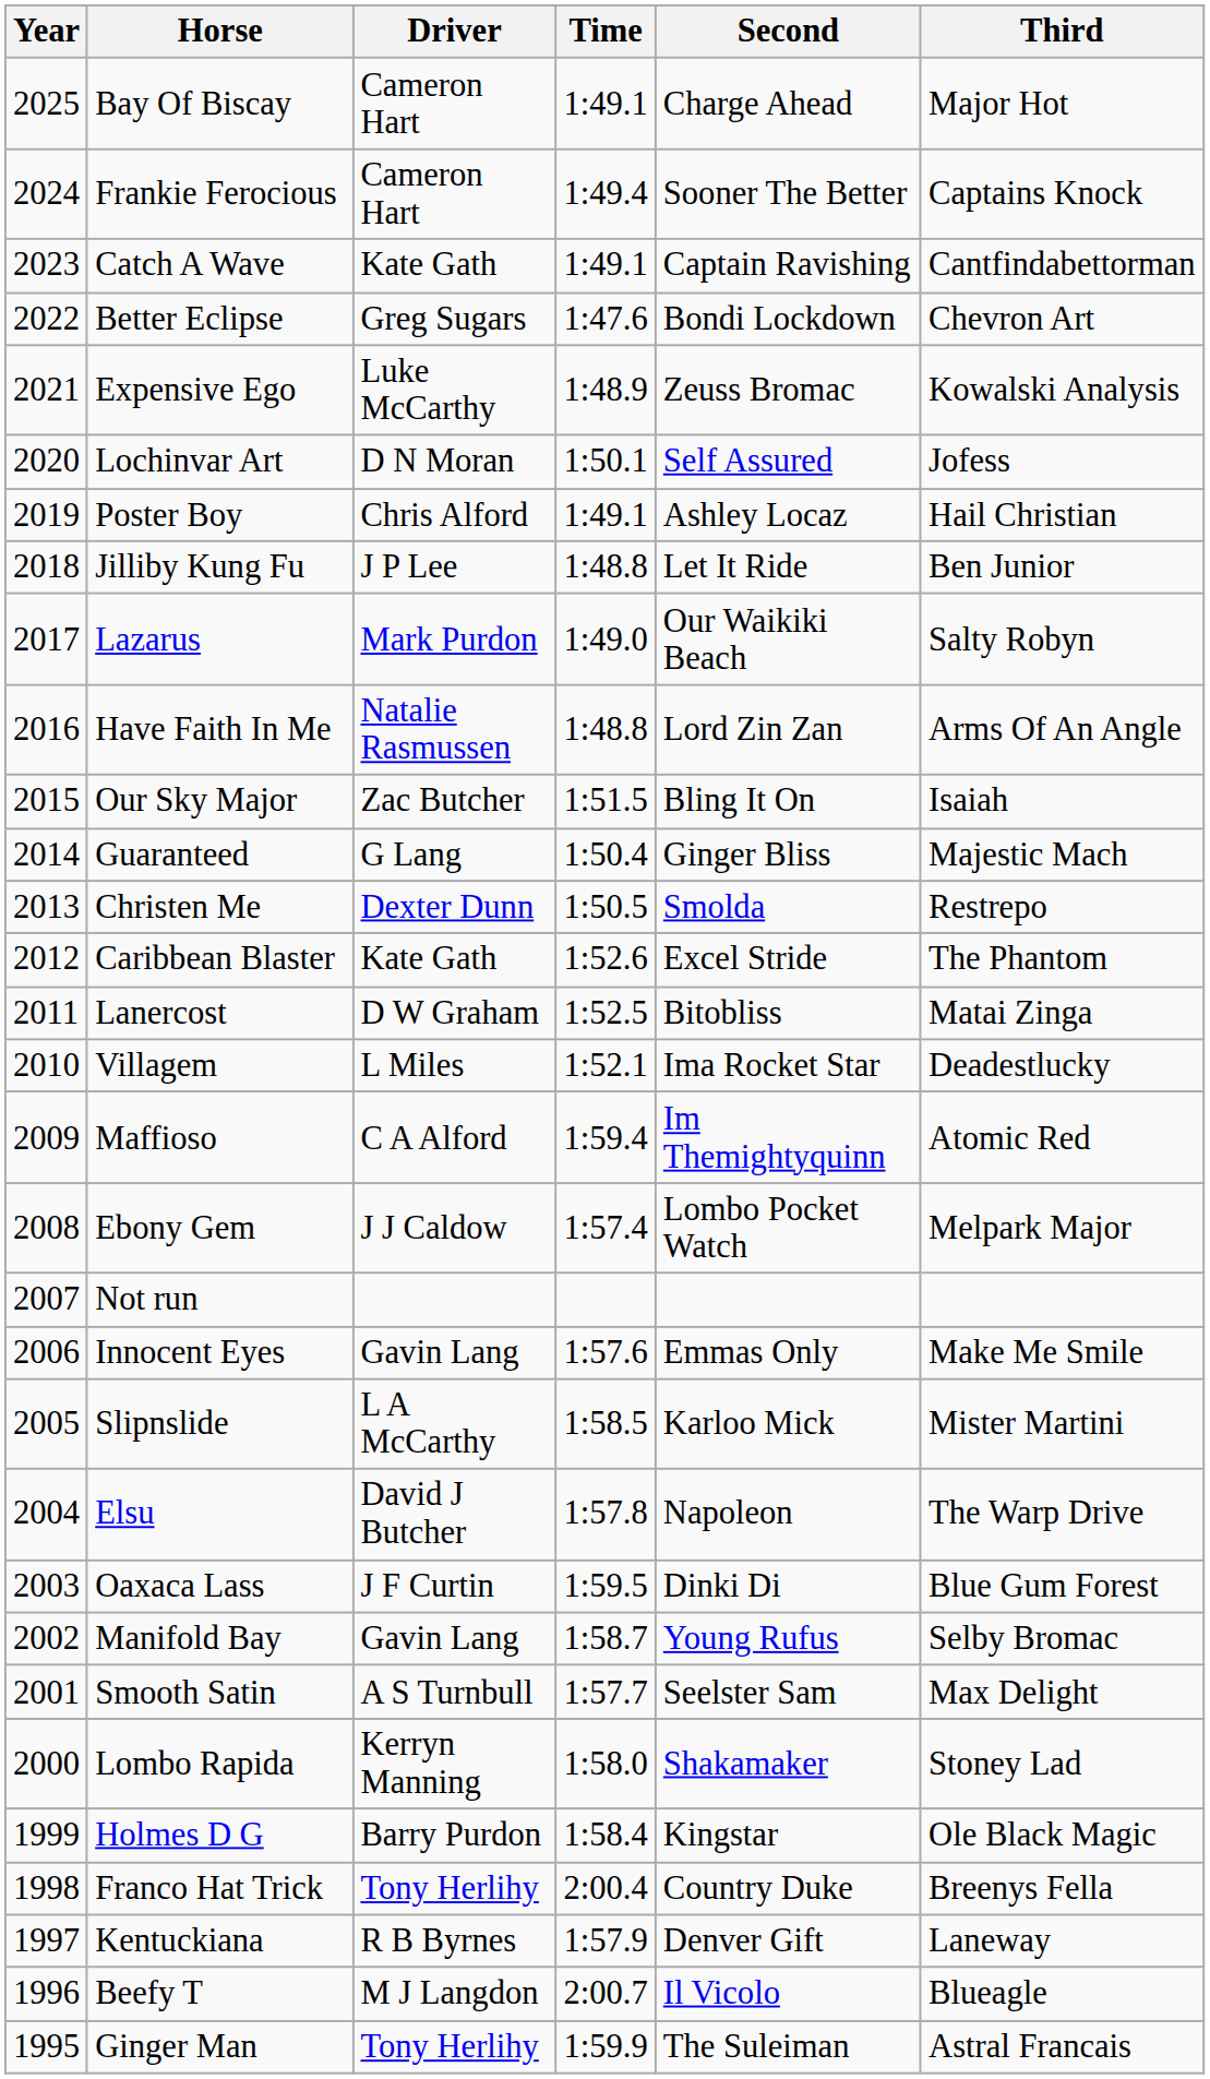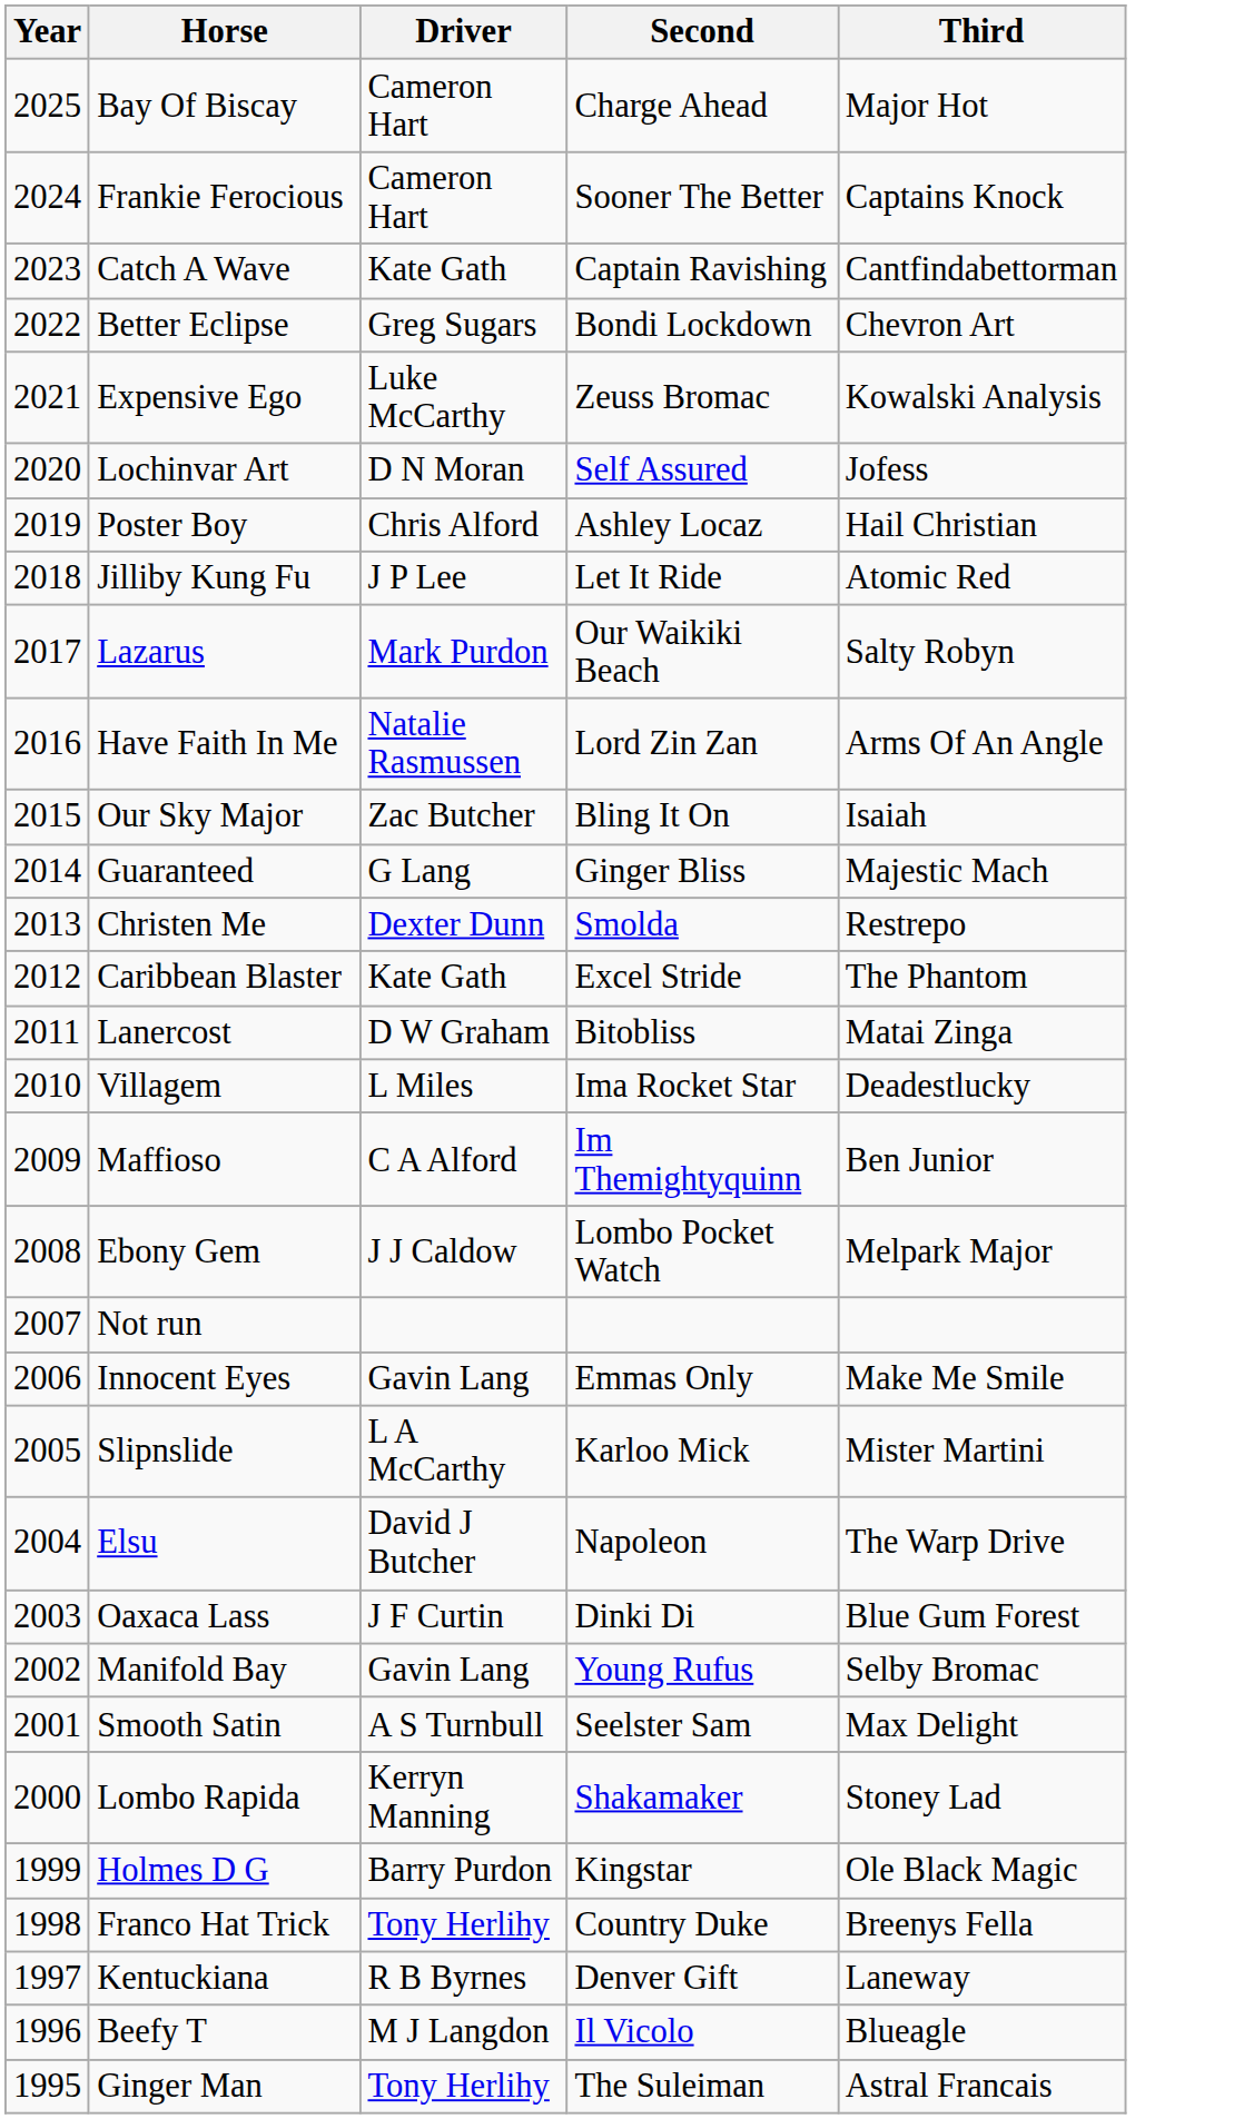- column: Time | 1:49.1 | 1:49.4 | 1:49.1 | 1:47.6 | 1:48.9 | 1:50.1 | 1:49.1 | 1:48.8 | 1:49.0 | 1:48.8 | 1:51.5 | 1:50.4 | 1:50.5 | 1:52.6 | 1:52.5 | 1:52.1 | 1:59.4 | 1:57.4 | 1:57.6 | 1:58.5 | 1:57.8 | 1:59.5 | 1:58.7 | 1:57.7 | 1:58.0 | 1:58.4 | 2:00.4 | 1:57.9 | 2:00.7 | 1:59.9
Jilliby Kung Fu | Third: Ben Junior -> Atomic Red
Maffioso | Third: Atomic Red -> Ben Junior
